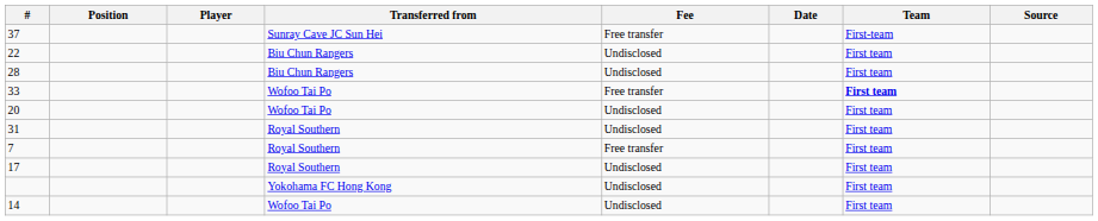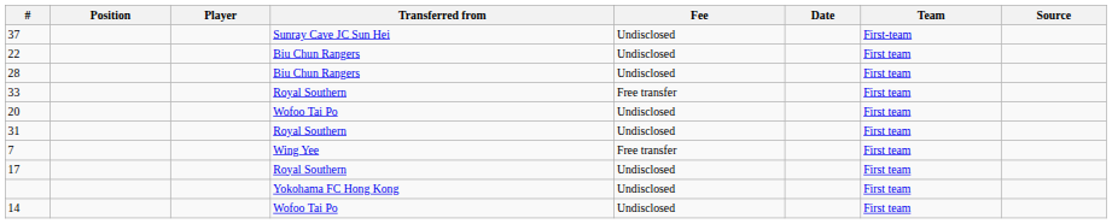37 | Fee: Free transfer -> Undisclosed
33 | Transferred from: Wofoo Tai Po -> Royal Southern
33 | Team: bold -> normal
7 | Transferred from: Royal Southern -> Wing Yee
